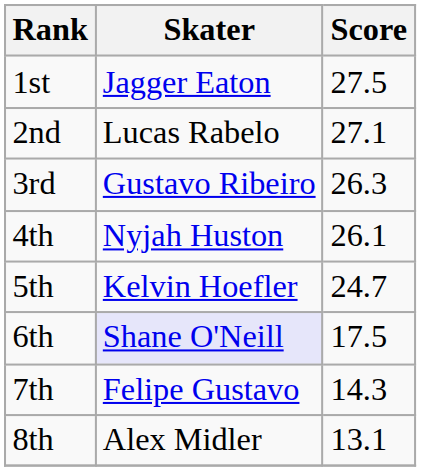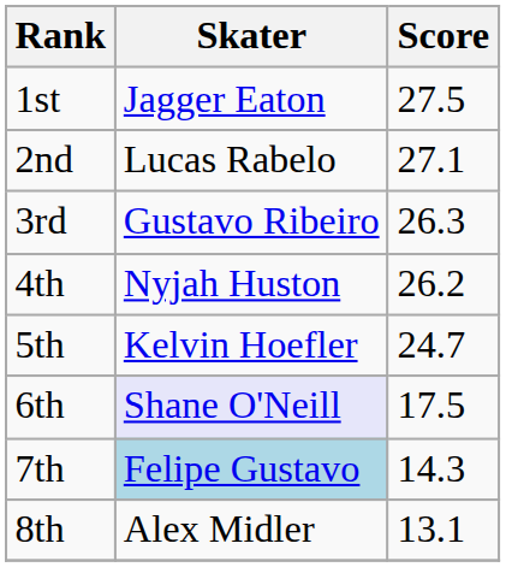4th | Score: 26.1 -> 26.2
7th | Skater: no background -> lightblue background
